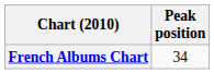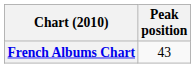French Albums Chart | Peak position: 34 -> 43
